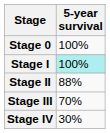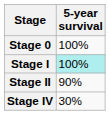Stage II | 5-year survival: 88% -> 90%
- row: Stage III | 70%
